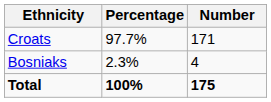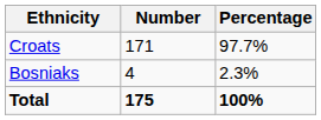columns swapped: Number <-> Percentage
